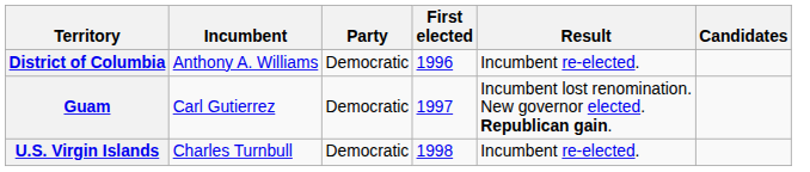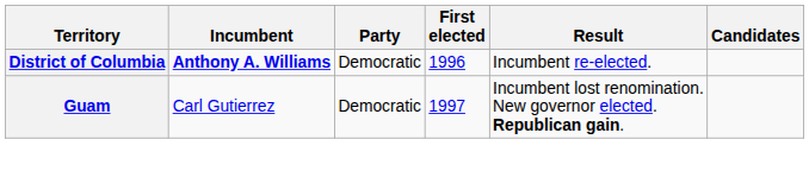District of Columbia | Incumbent: normal -> bold
- row: U.S. Virgin Islands | Charles Turnbull | Democratic | 1998 | Incumbent re-elected.
